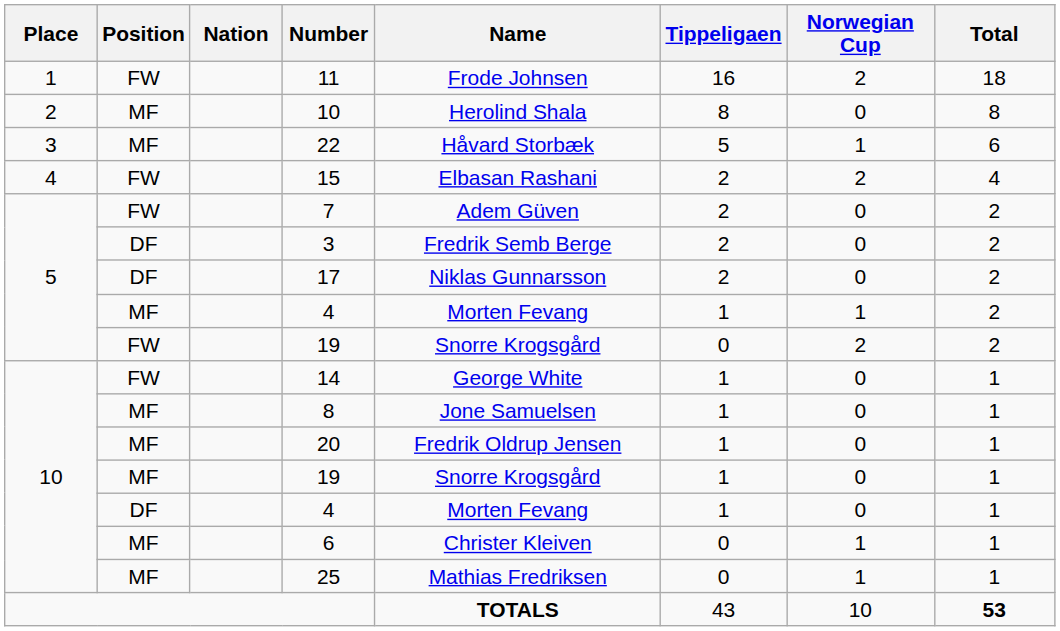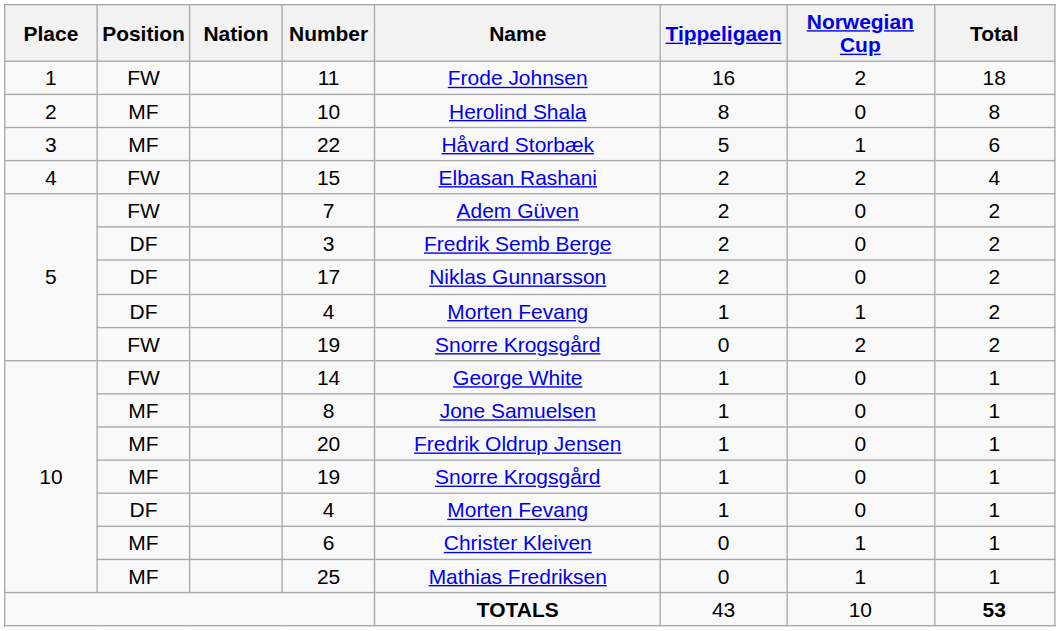5 / 4 | Position: MF -> DF
